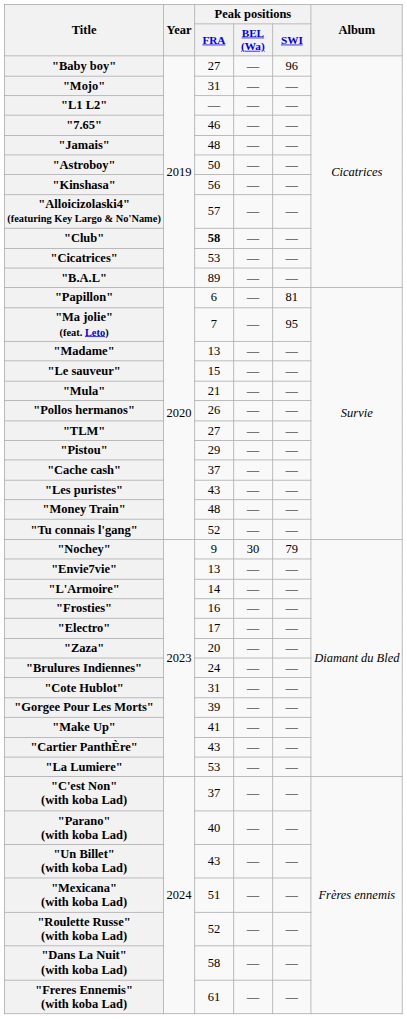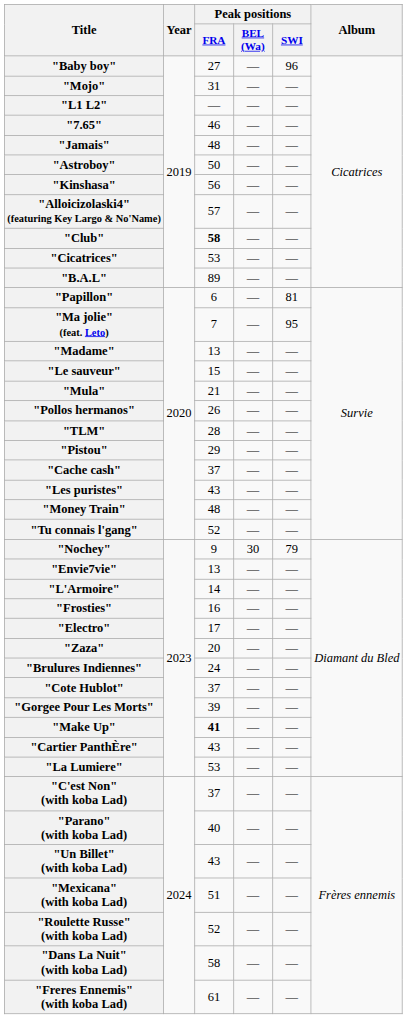"TLM" | Peak positions / FRA: 27 -> 28
"Cote Hublot" | Peak positions / FRA: 31 -> 37
"Make Up" | Peak positions / FRA: normal -> bold
